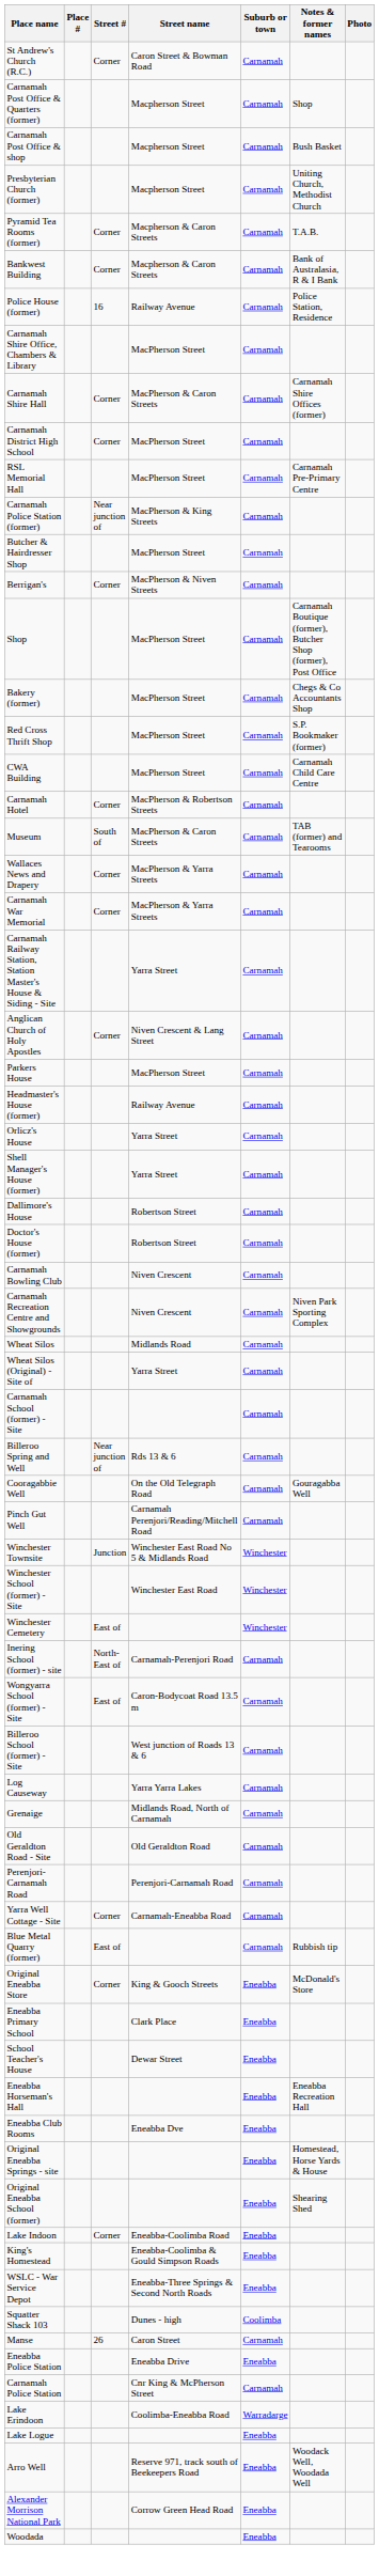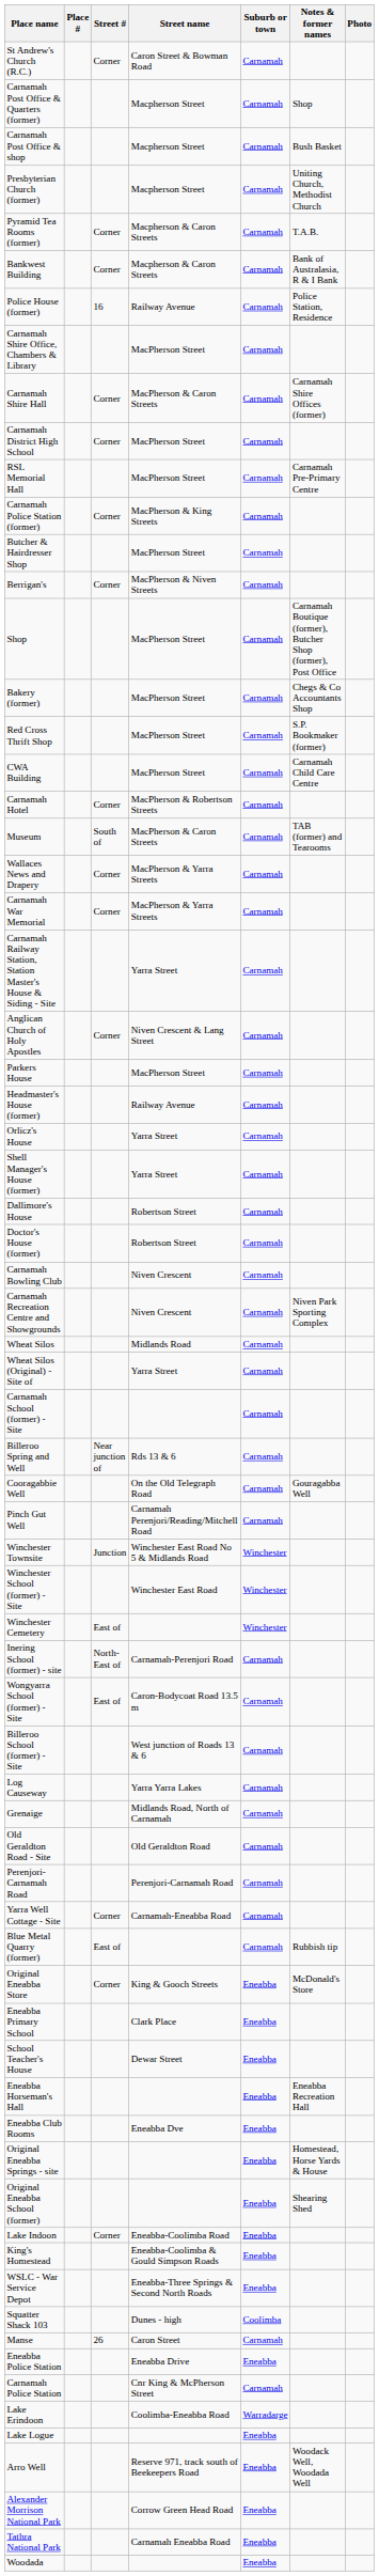Carnamah Police Station (former) | Street #: Near junction of -> Corner
+ row: Tathra National Park | Carnamah Eneabba Road | Eneabba
